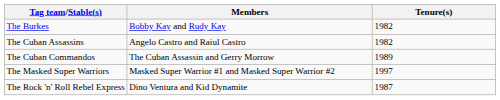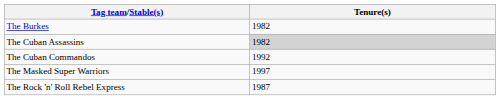- column: Members | Bobby Kay and Rudy Kay | Angelo Castro and Raiul Castro | The Cuban Assassin and Gerry Morrow | Masked Super Warrior #1 and Masked Super Warrior #2 | Dino Ventura and Kid Dynamite
The Cuban Assassins | Tenure(s): no background -> lightgrey background
The Cuban Commandos | Tenure(s): 1989 -> 1992
